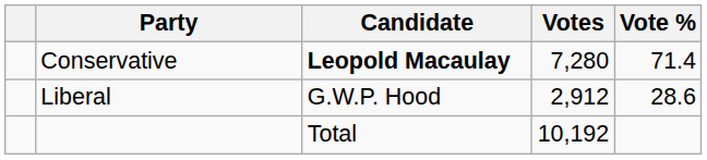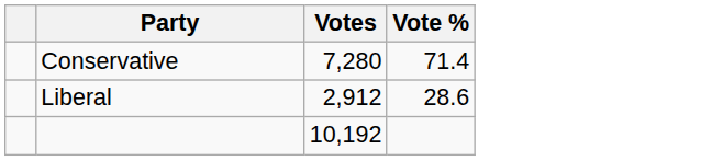- column: Candidate | Leopold Macaulay | G.W.P. Hood | Total
